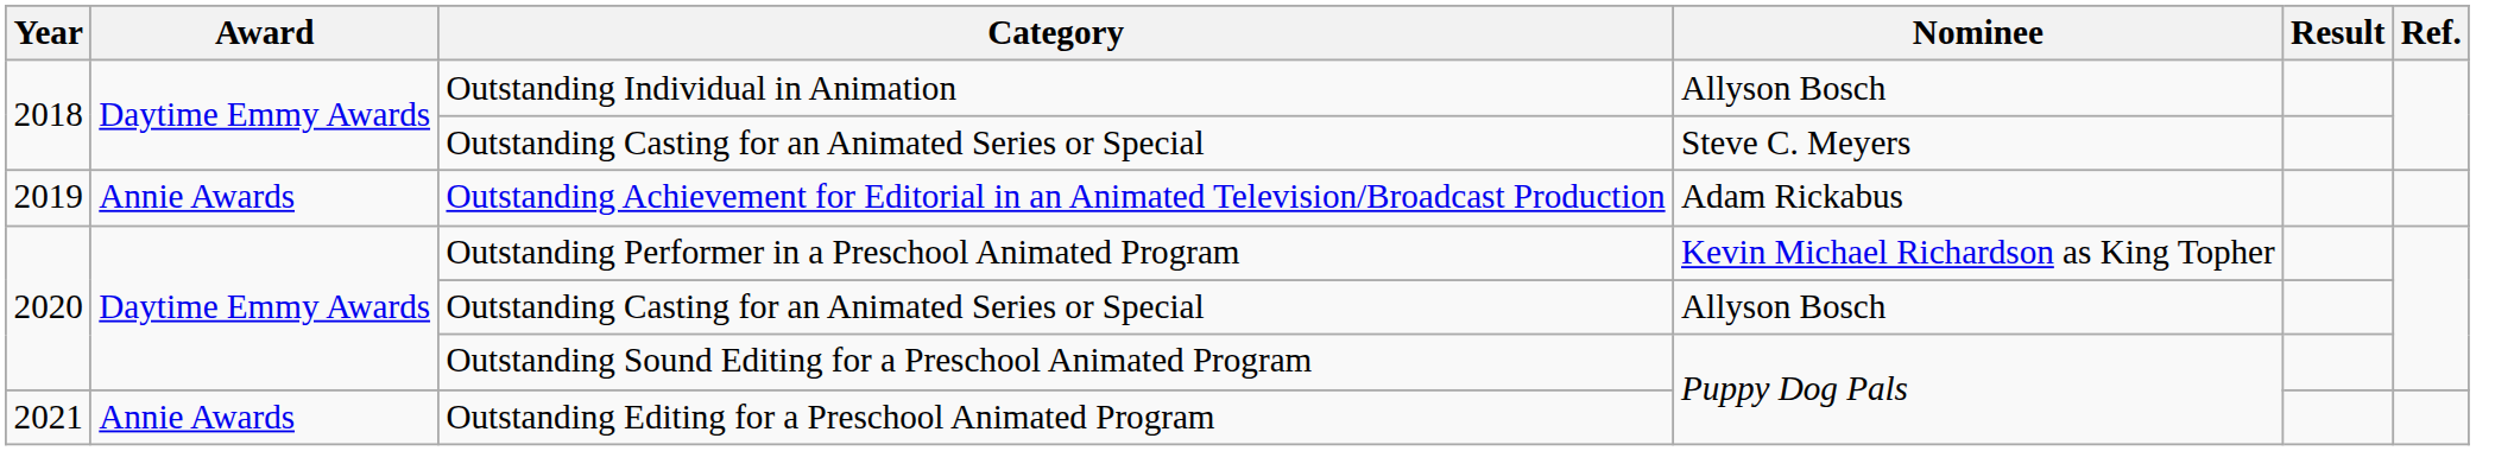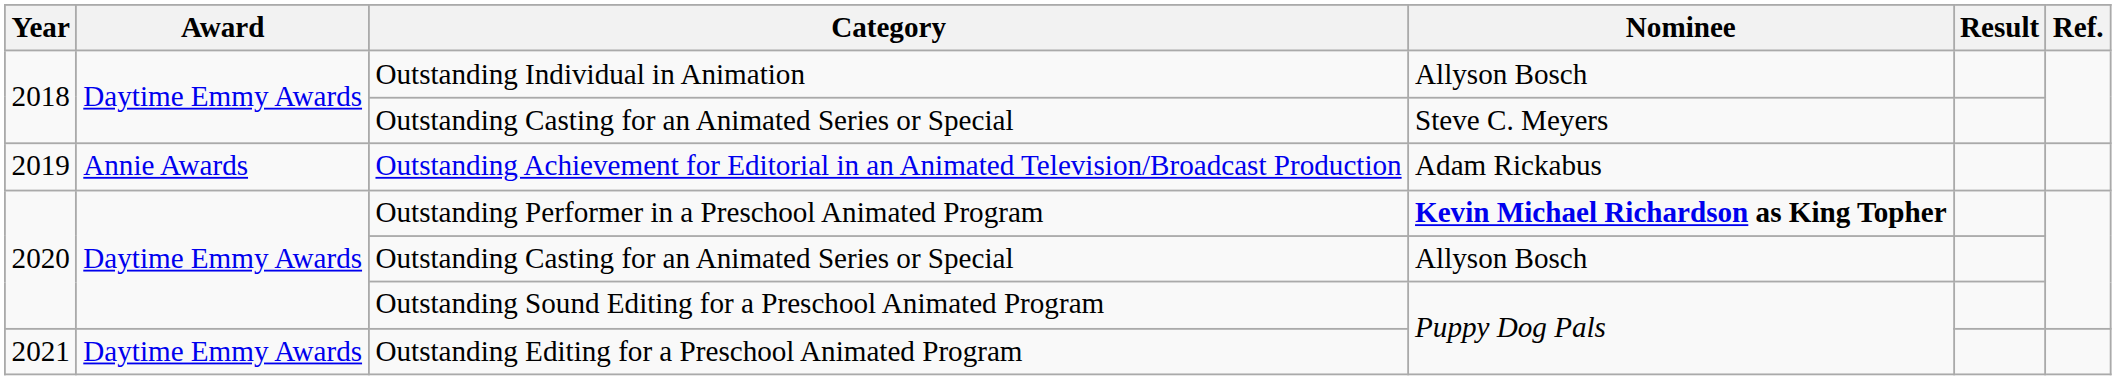Outstanding Performer in a Preschool Animated Program | Nominee: normal -> bold
Outstanding Editing for a Preschool Animated Program | Award: Annie Awards -> Daytime Emmy Awards
